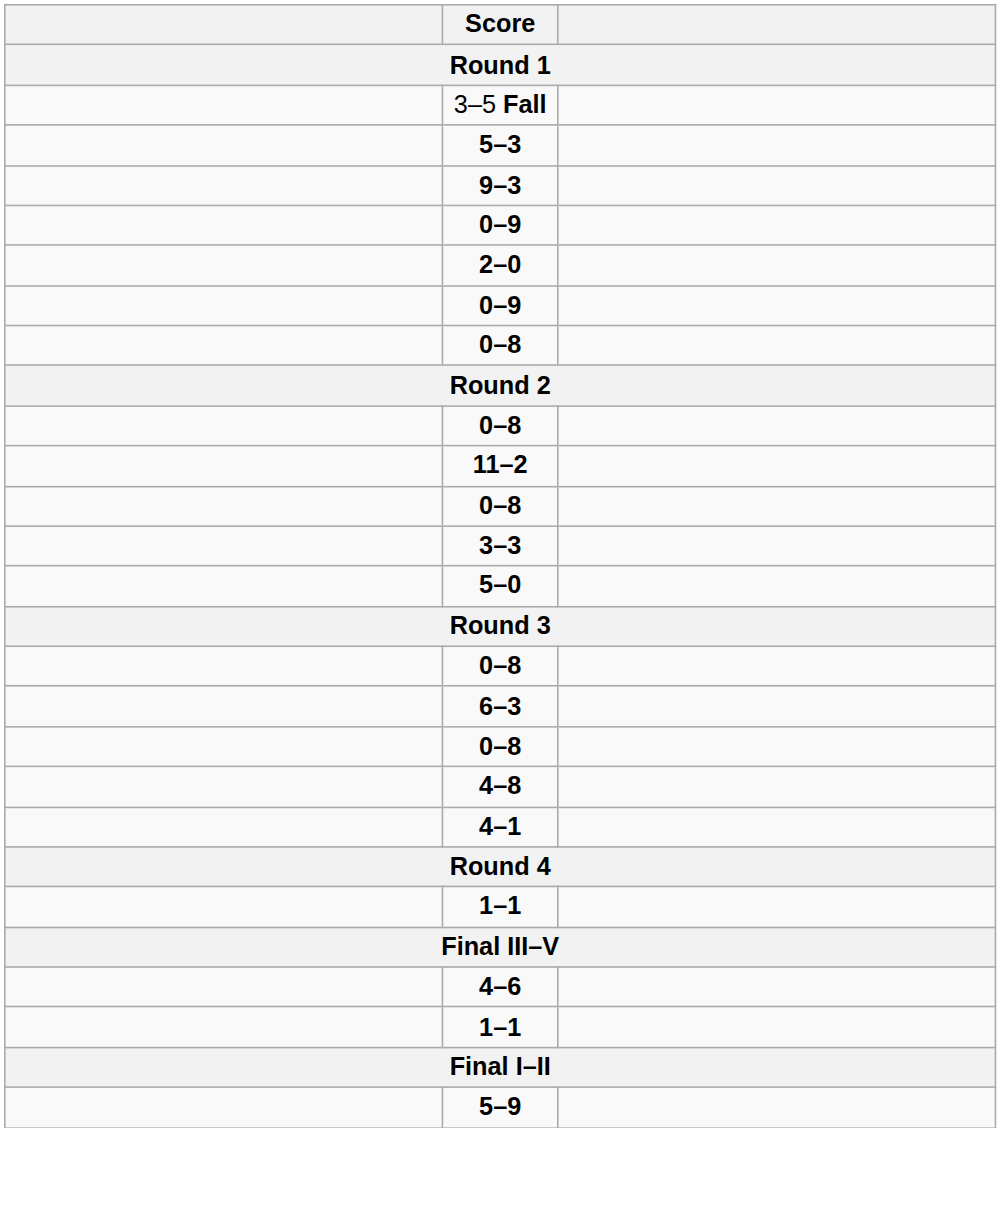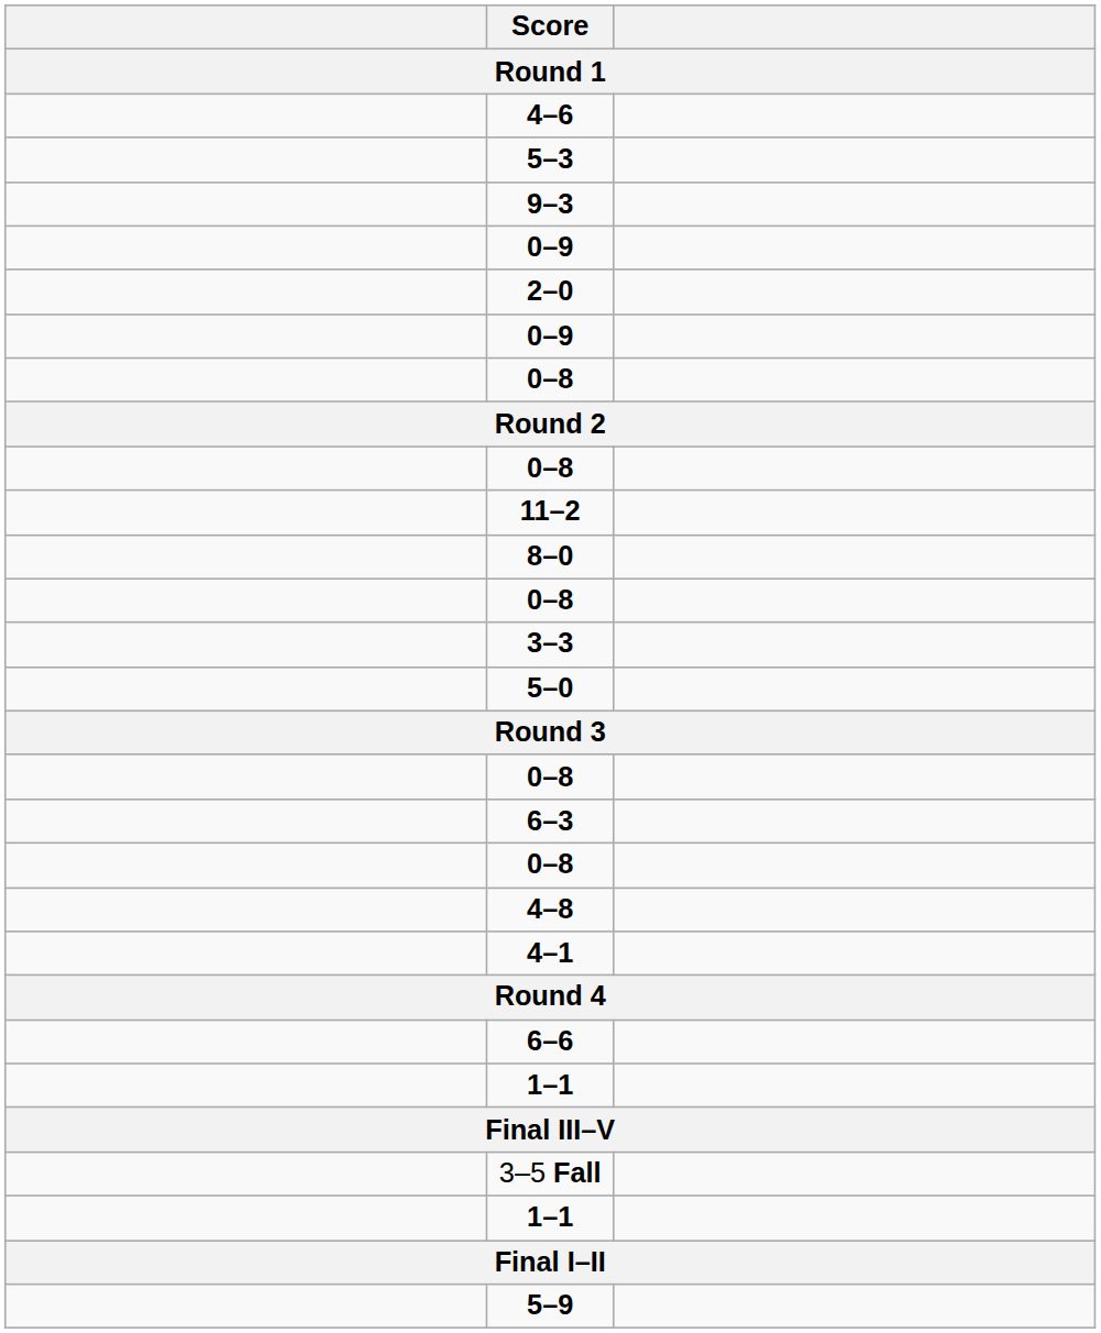rows swapped: 3–5 Fall <-> 4–6
+ row: 8–0
+ row: 6–6
